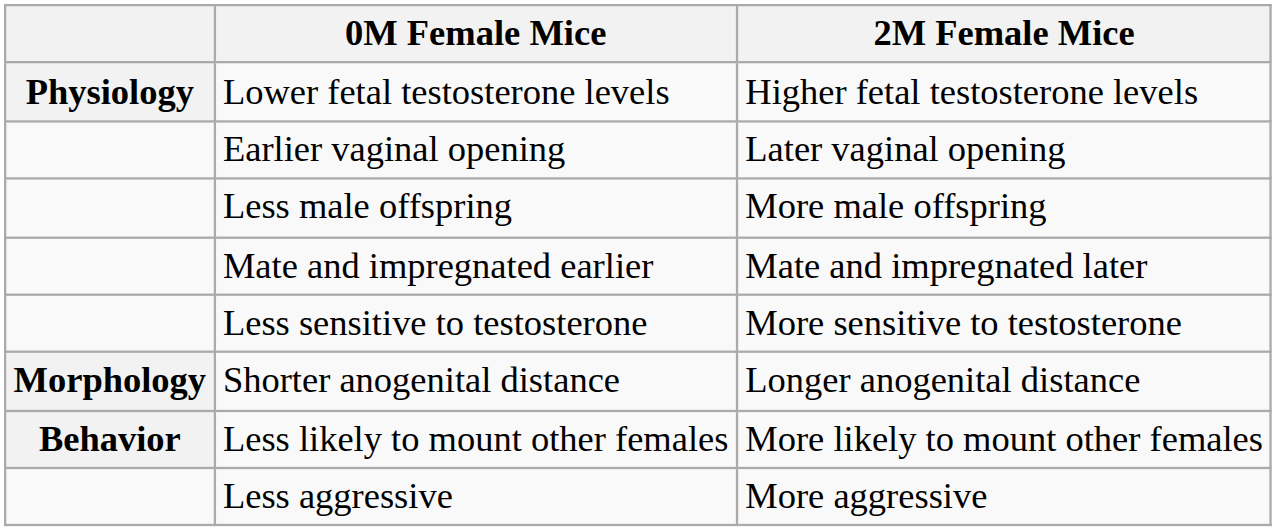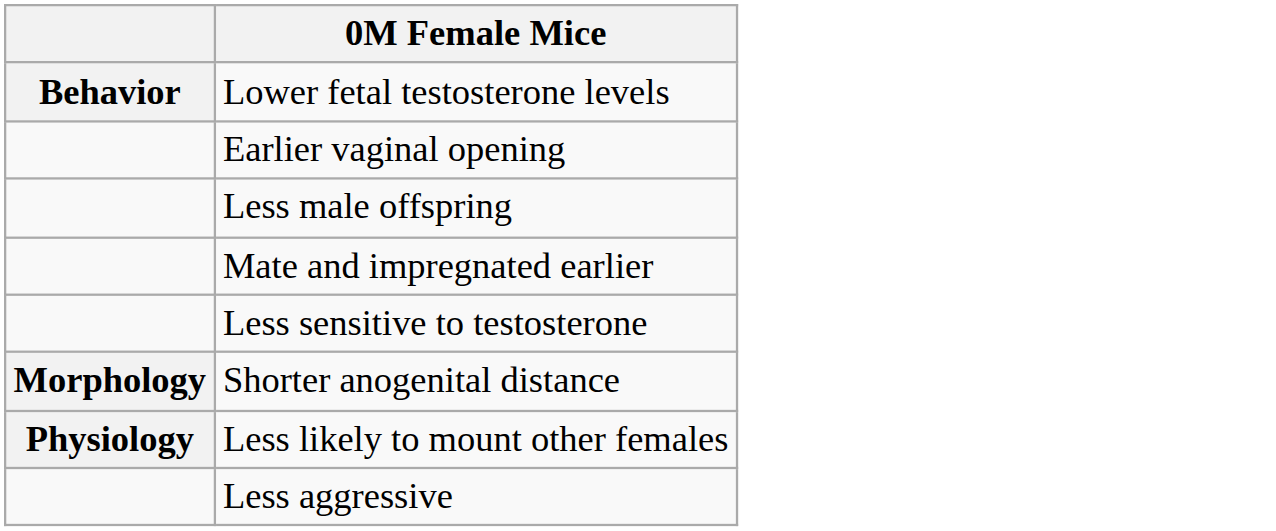- column: 2M Female Mice | Higher fetal testosterone levels | Later vaginal opening | More male offspring | Mate and impregnated later | More sensitive to testosterone | Longer anogenital distance | More likely to mount other females | More aggressive
Lower fetal testosterone levels | column 1: Physiology -> Behavior
Less likely to mount other females | column 1: Behavior -> Physiology
